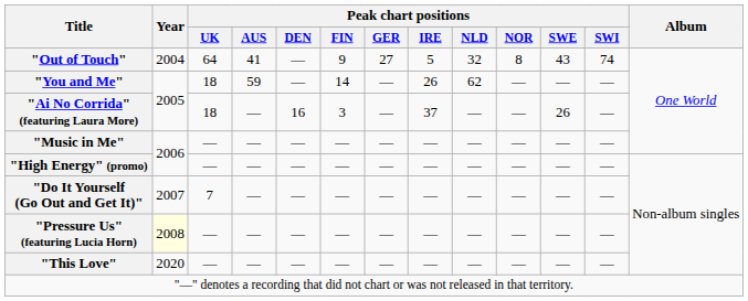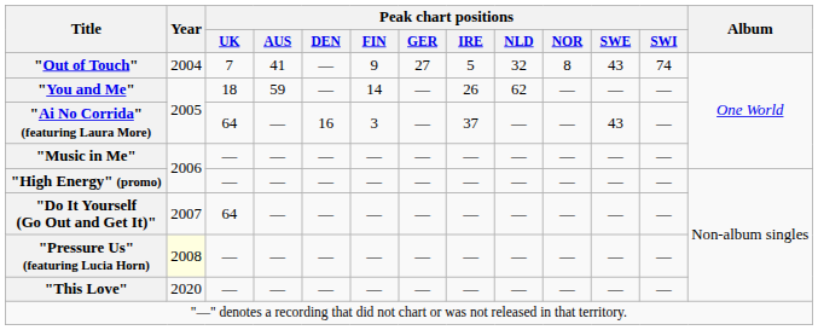"Out of Touch" | Peak chart positions / UK: 64 -> 7
"Ai No Corrida" (featuring Laura More) | Peak chart positions / UK: 18 -> 64
"Ai No Corrida" (featuring Laura More) | Peak chart positions / SWE: 26 -> 43
"Do It Yourself (Go Out and Get It)" | Peak chart positions / UK: 7 -> 64
